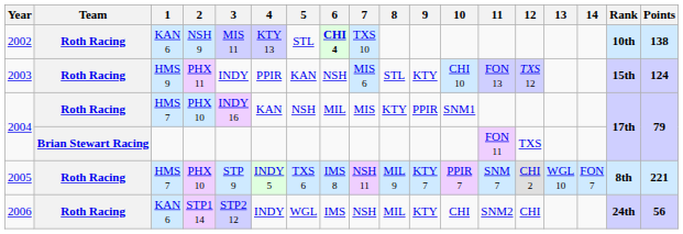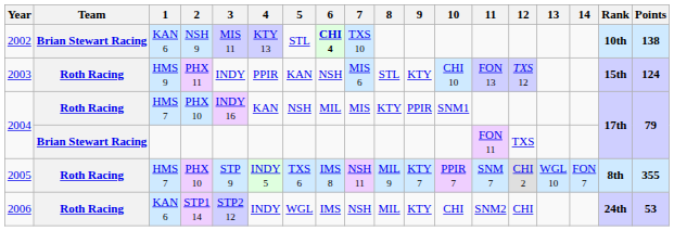2002 | Team: Roth Racing -> Brian Stewart Racing
2005 | Points: 221 -> 355
2006 | Points: 56 -> 53
